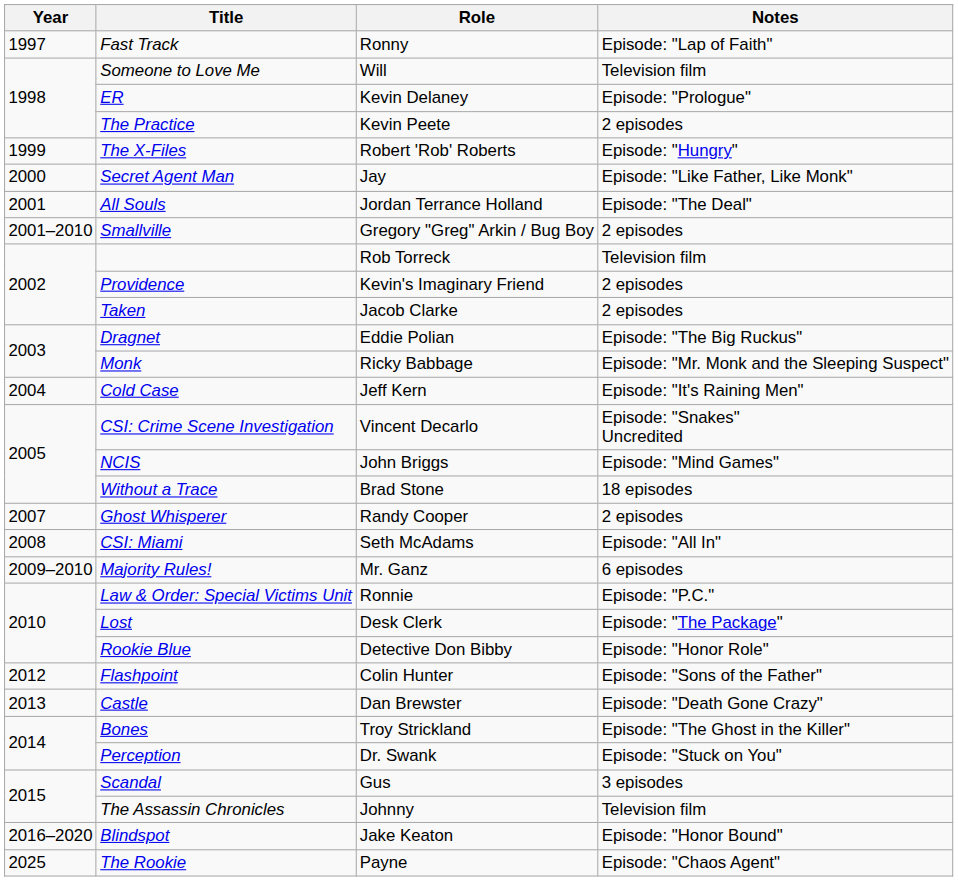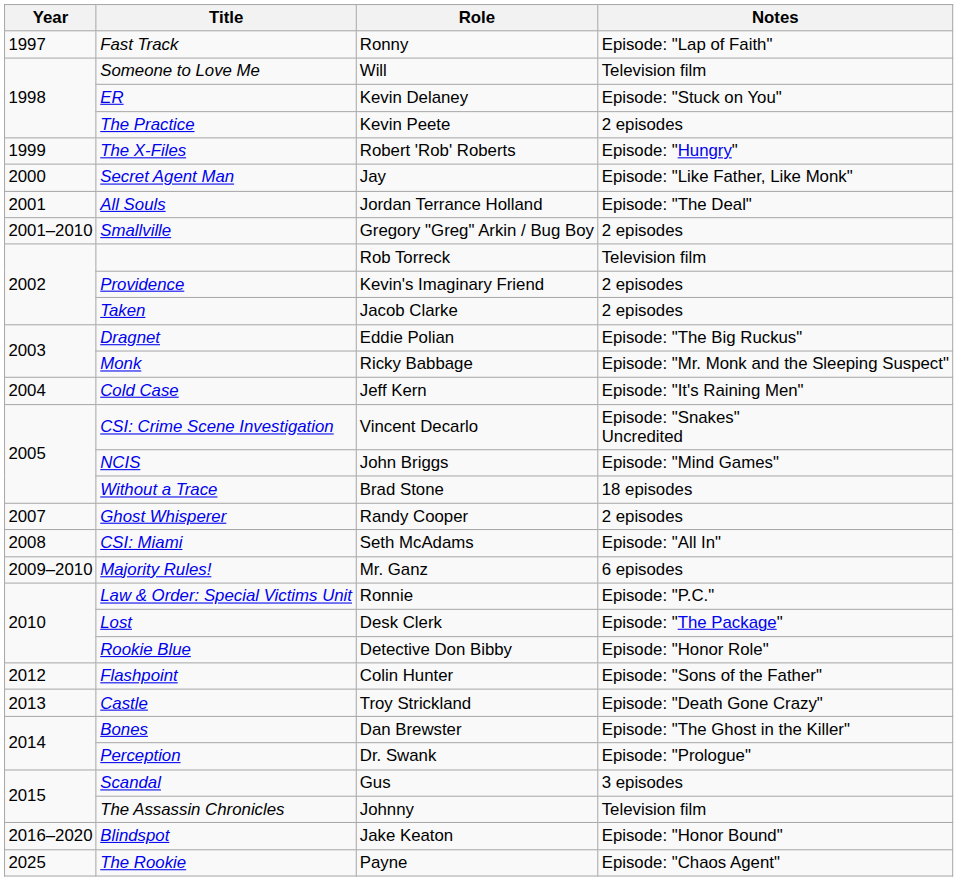ER | Notes: Episode: "Prologue" -> Episode: "Stuck on You"
Castle | Role: Dan Brewster -> Troy Strickland
Bones | Role: Troy Strickland -> Dan Brewster
Perception | Notes: Episode: "Stuck on You" -> Episode: "Prologue"
